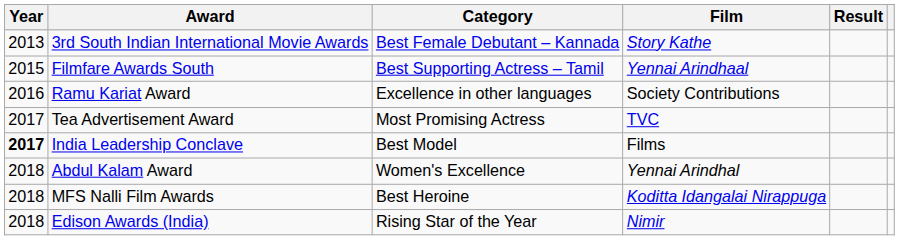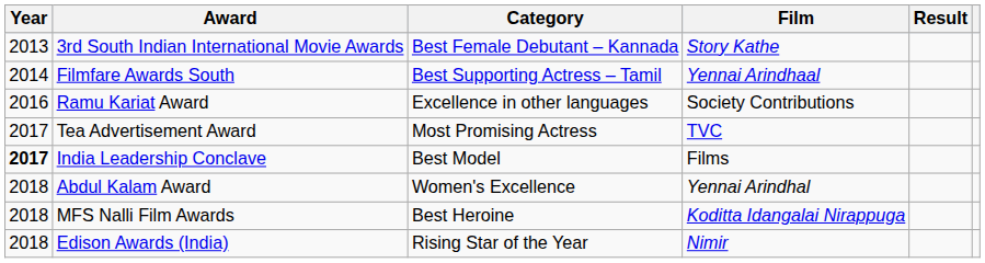Filmfare Awards South | Year: 2015 -> 2014
